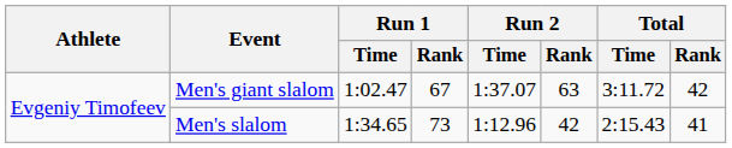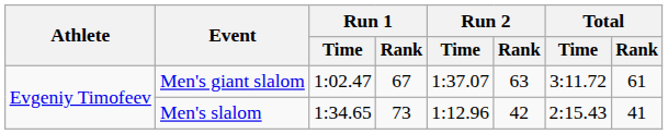Men's giant slalom | Total / Rank: 42 -> 61
